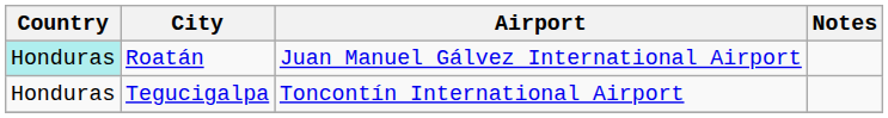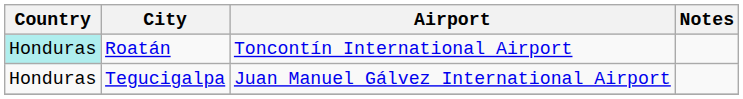Roatán | Airport: Juan Manuel Gálvez International Airport -> Toncontín International Airport
Tegucigalpa | Airport: Toncontín International Airport -> Juan Manuel Gálvez International Airport
